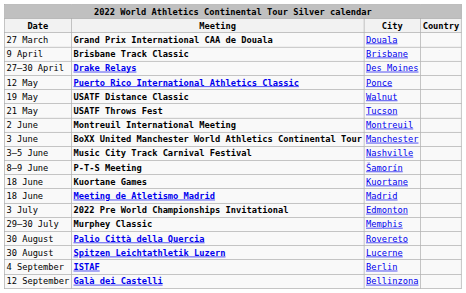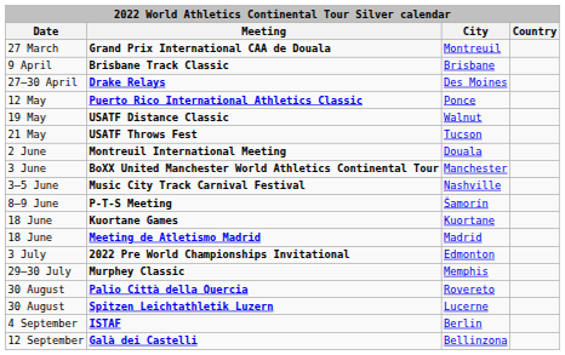Grand Prix International CAA de Douala | City: Douala -> Montreuil
Montreuil International Meeting | City: Montreuil -> Douala
